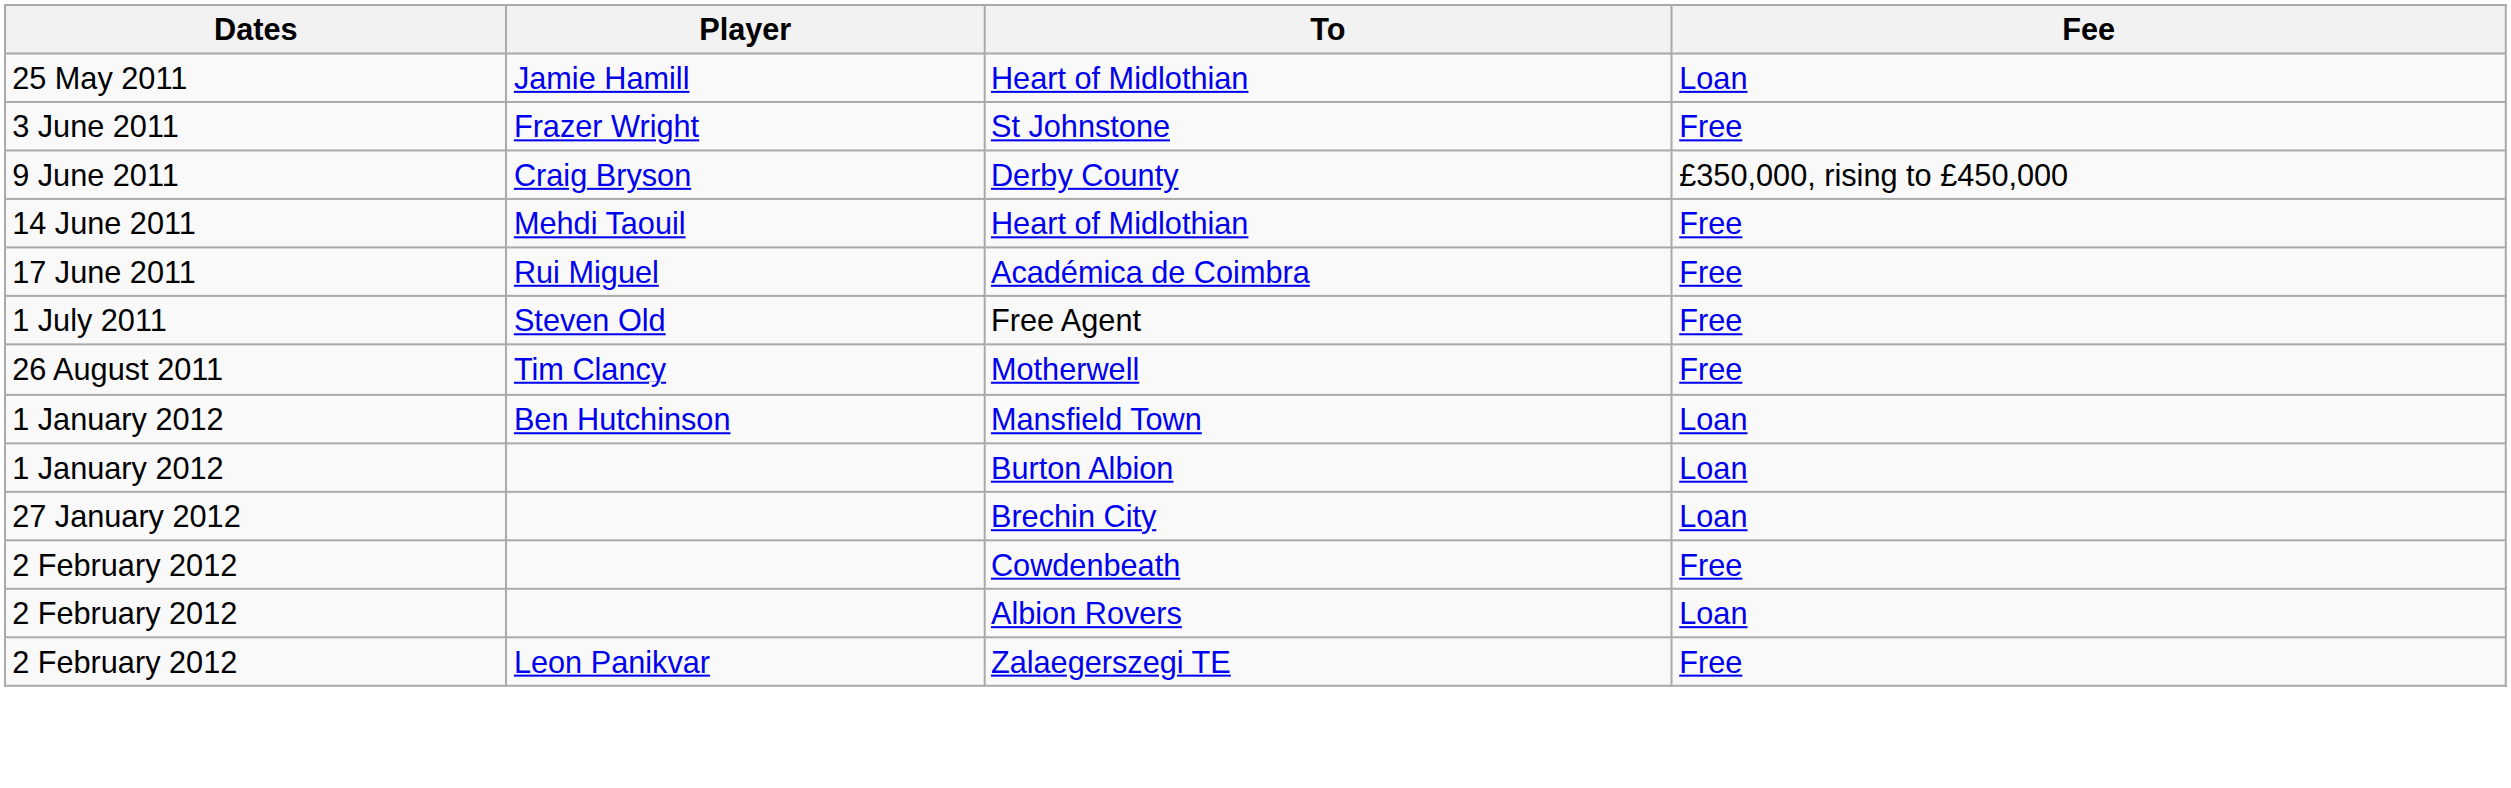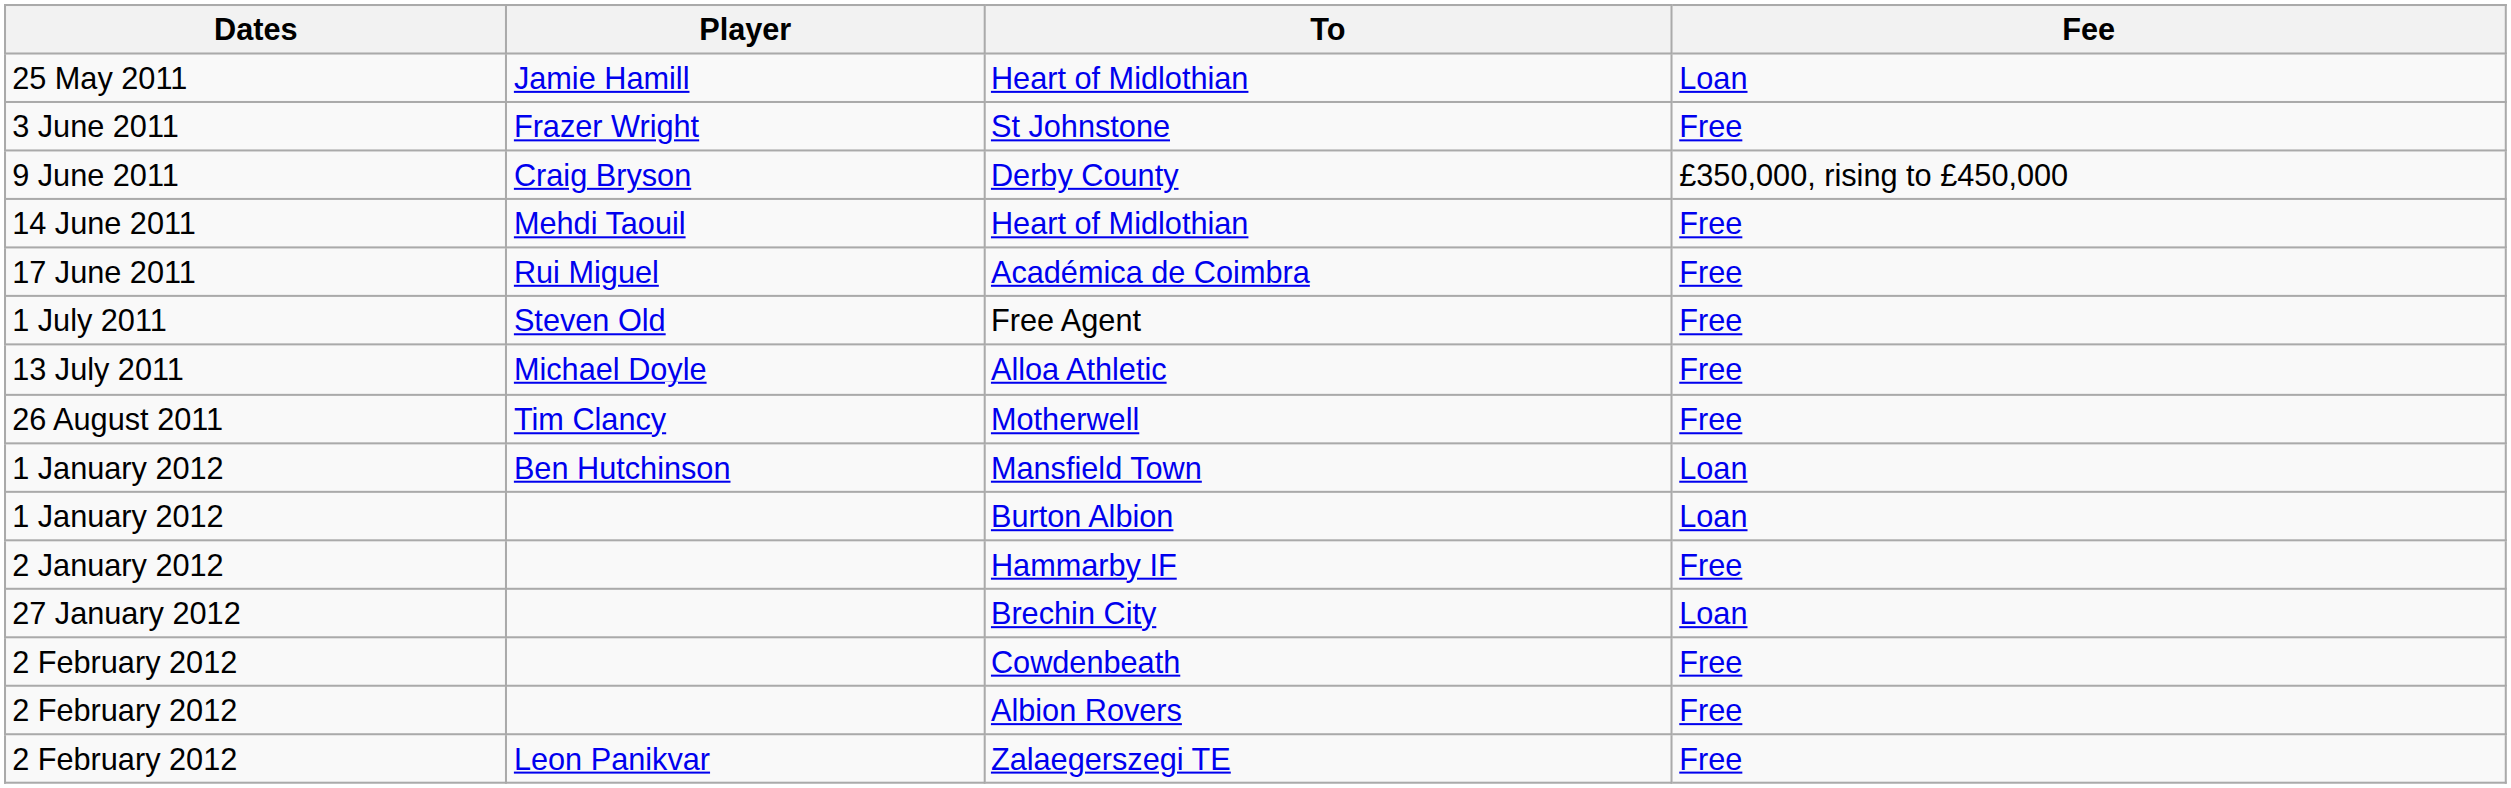+ row: 13 July 2011 | Michael Doyle | Alloa Athletic | Free
+ row: 2 January 2012 | Hammarby IF | Free
Albion Rovers | Fee: Loan -> Free
